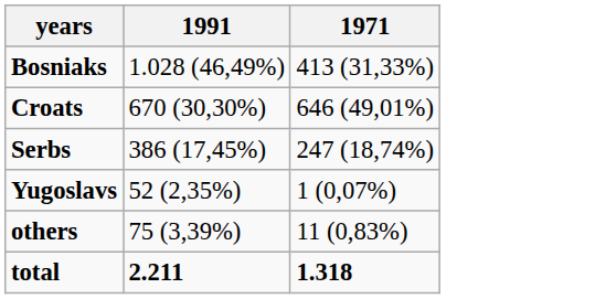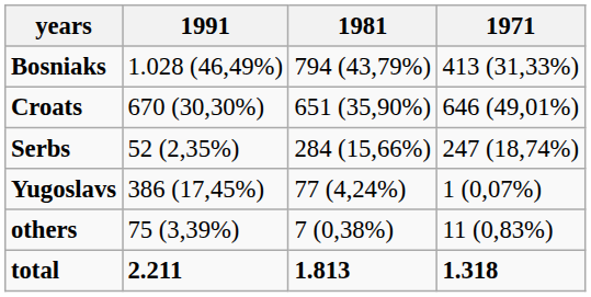+ column: 1981 | 794 (43,79%) | 651 (35,90%) | 284 (15,66%) | 77 (4,24%) | 7 (0,38%) | 1.813
Serbs | 1991: 386 (17,45%) -> 52 (2,35%)
Yugoslavs | 1991: 52 (2,35%) -> 386 (17,45%)
